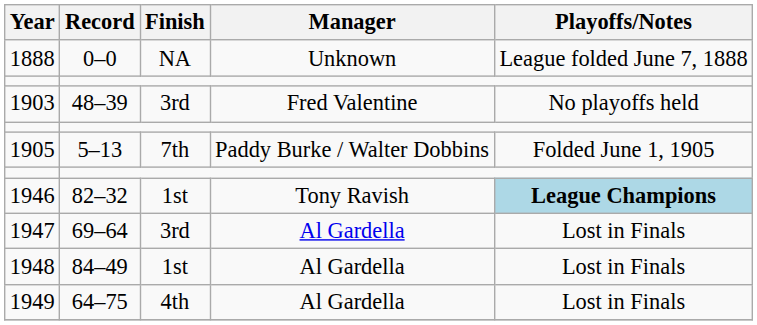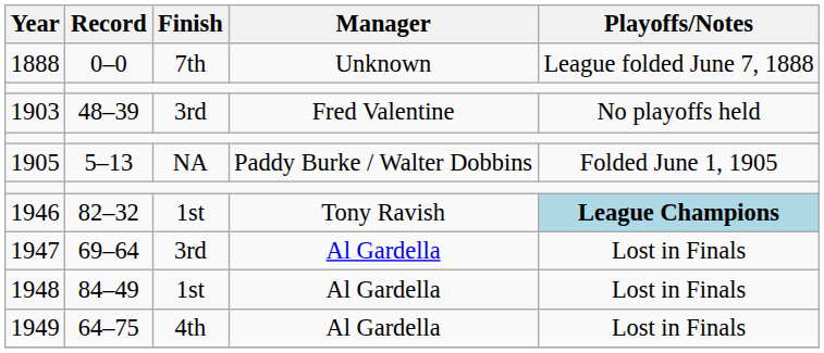1888 | Finish: NA -> 7th
1905 | Finish: 7th -> NA
